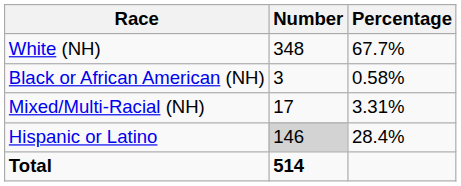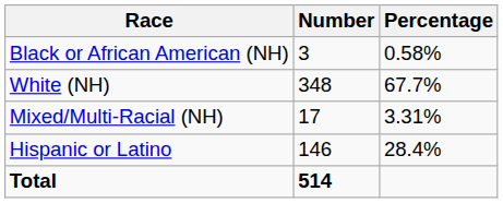rows swapped: White (NH) <-> Black or African American (NH)
Hispanic or Latino | Number: lightgrey background -> no background
